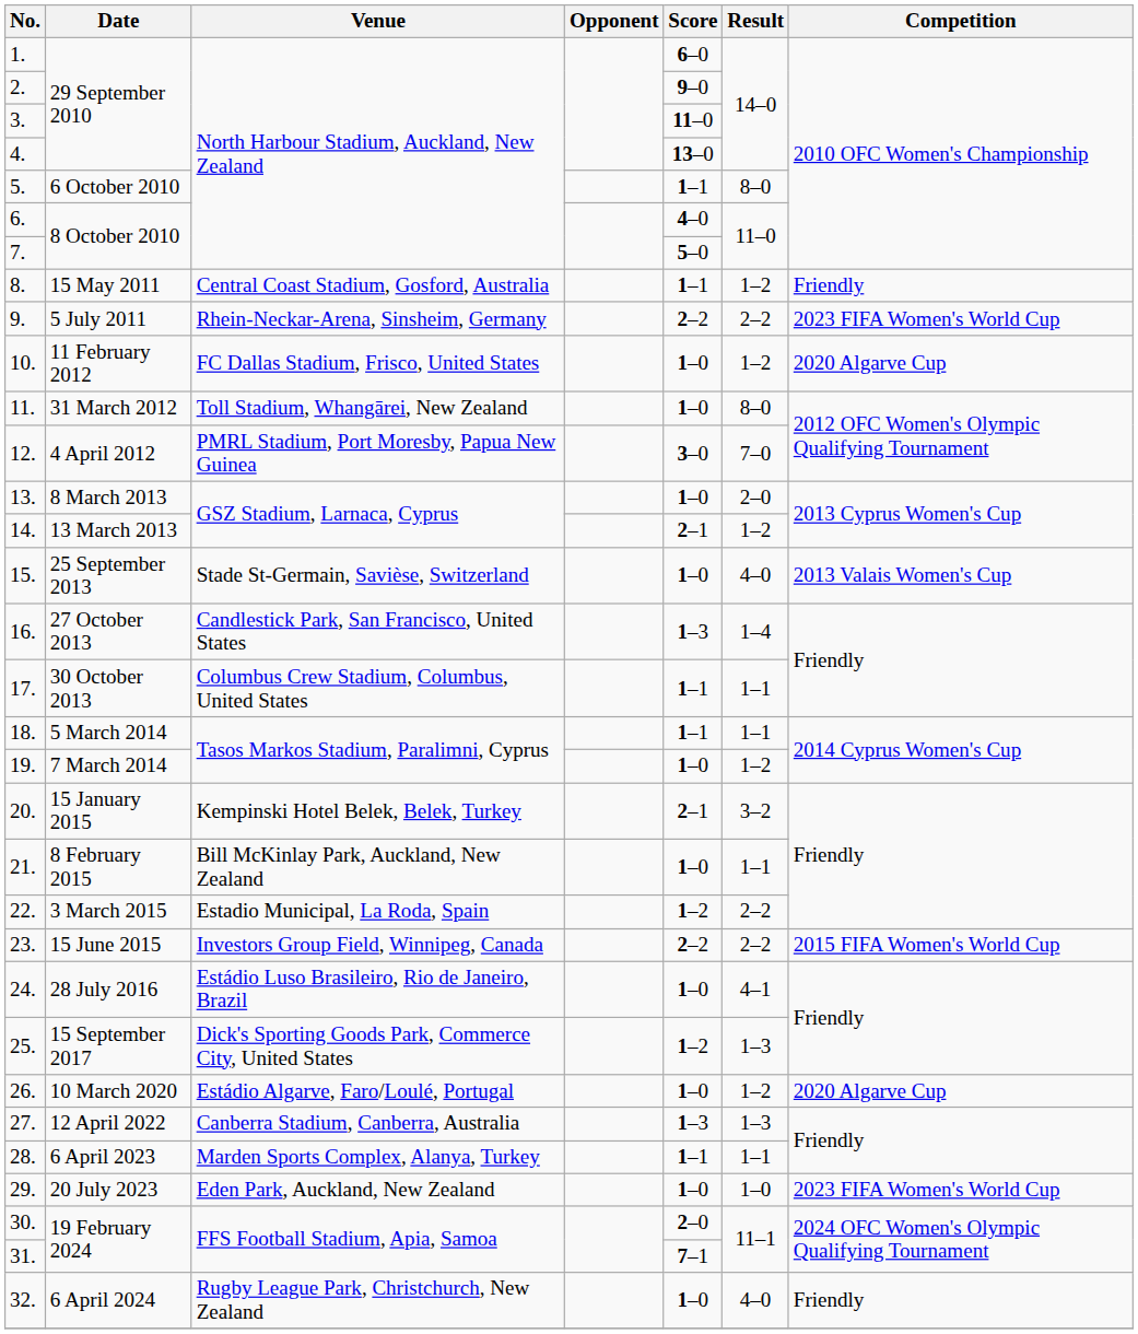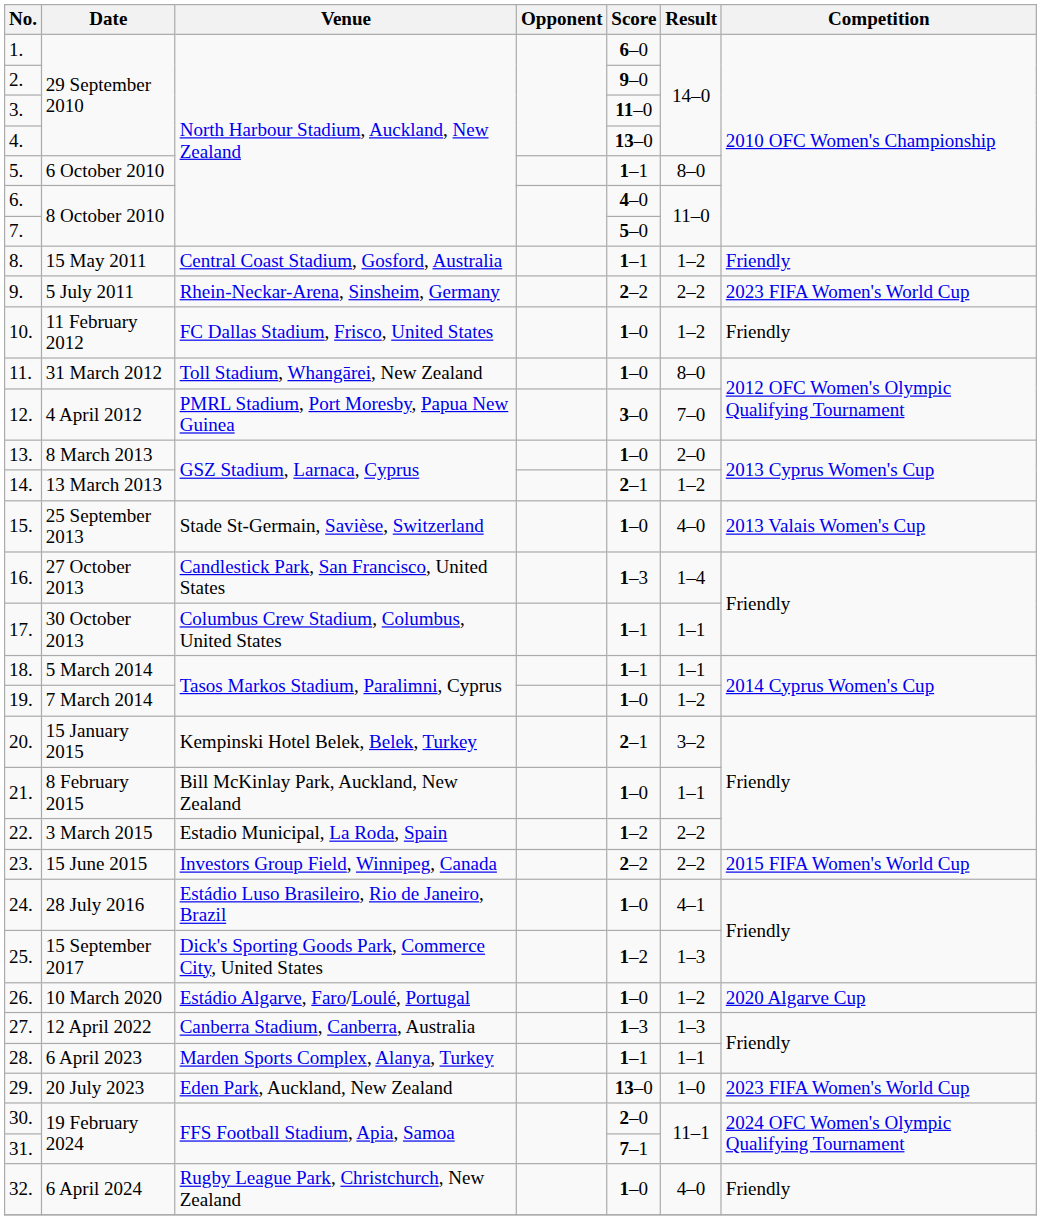10. | Competition: 2020 Algarve Cup -> Friendly
29. | Score: 1–0 -> 13–0
